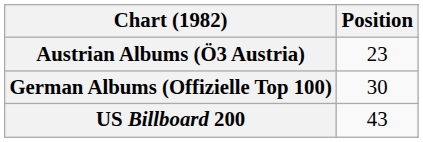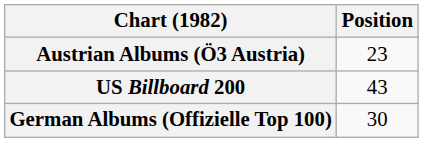rows swapped: German Albums (Offizielle Top 100) <-> US Billboard 200
